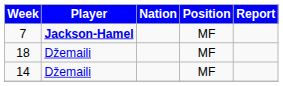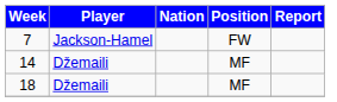7 | Player: bold -> normal
7 | Position: MF -> FW
rows swapped: 14 <-> 18
